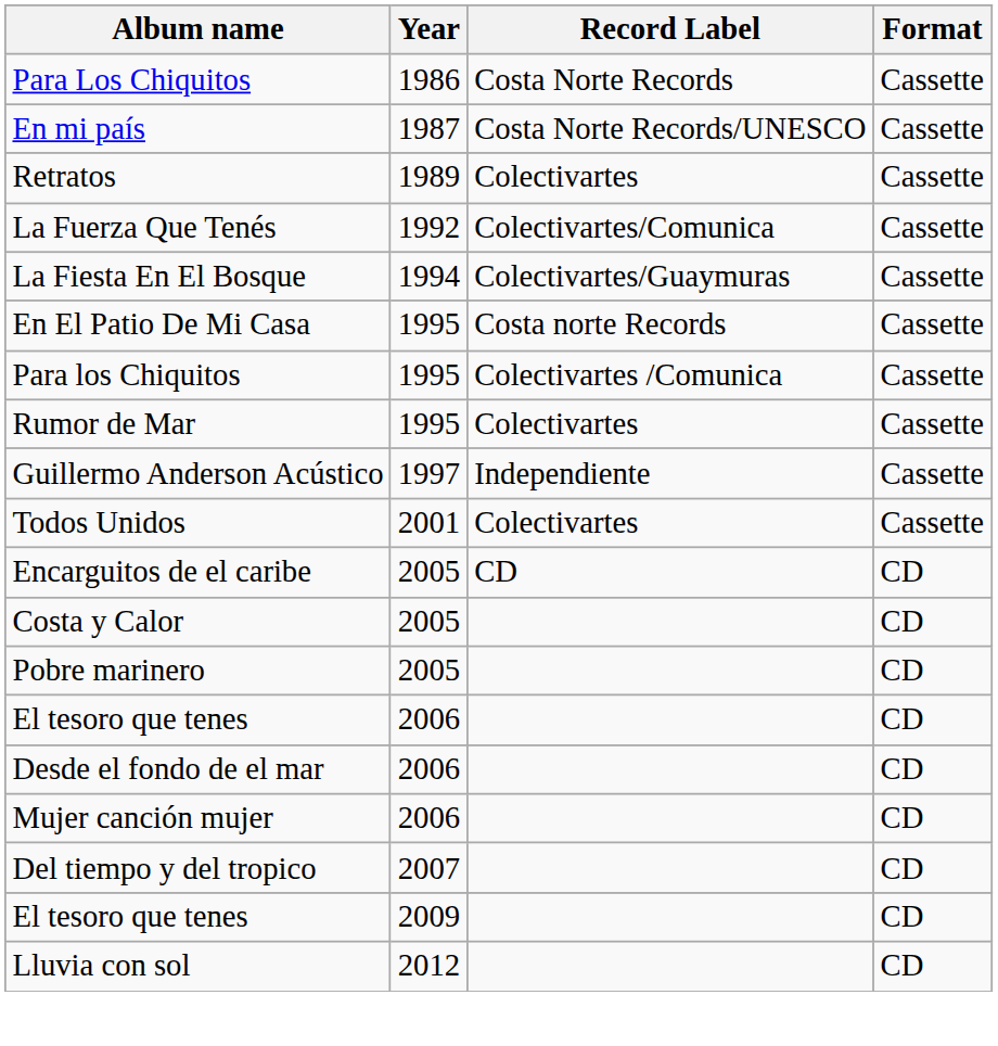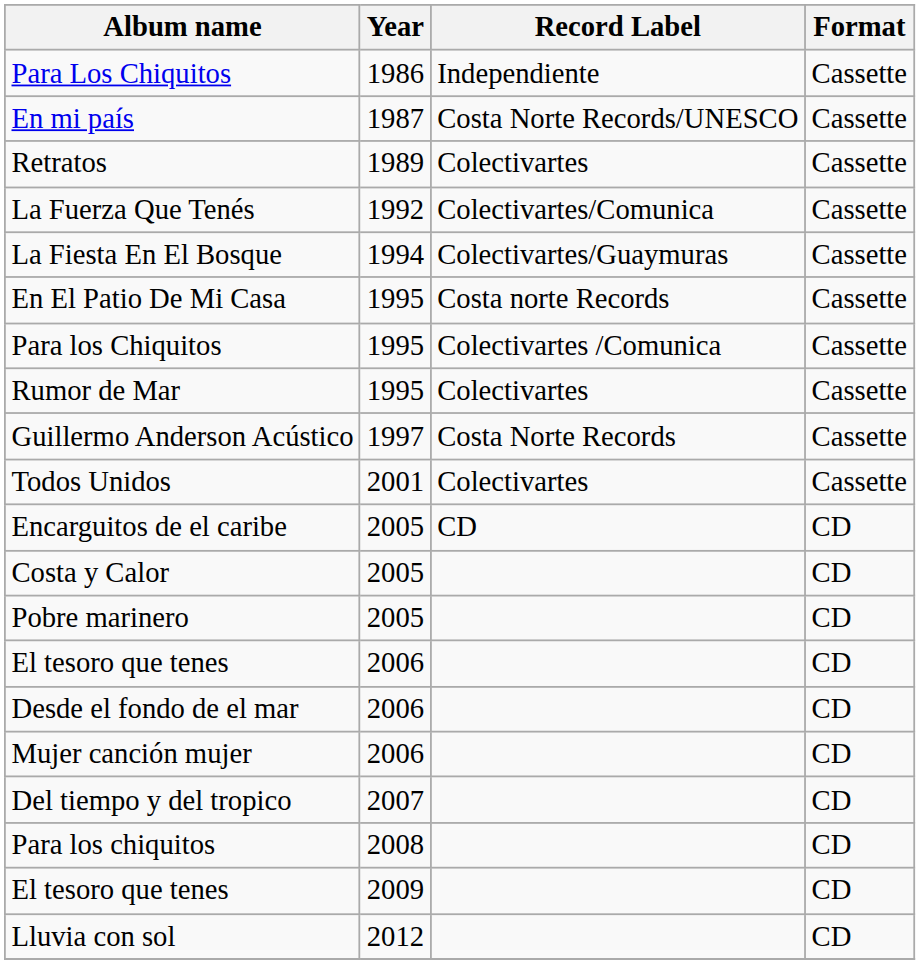Para Los Chiquitos | Record Label: Costa Norte Records -> Independiente
Guillermo Anderson Acústico | Record Label: Independiente -> Costa Norte Records
+ row: Para los chiquitos | 2008 | CD
